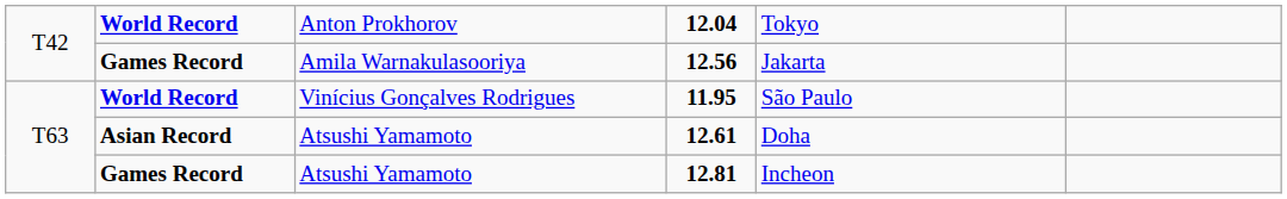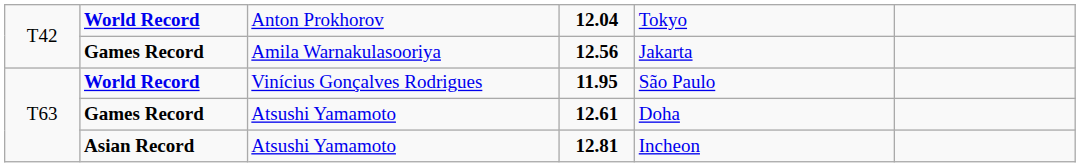12.61 | column 2: Asian Record -> Games Record
12.81 | column 2: Games Record -> Asian Record
